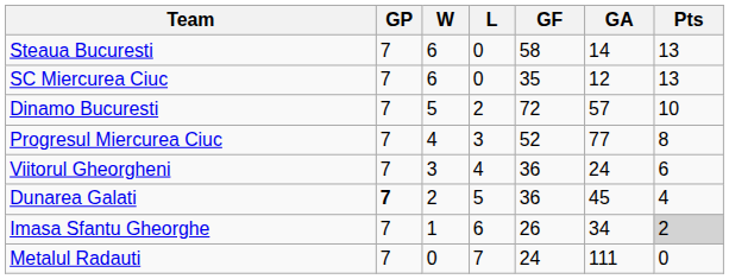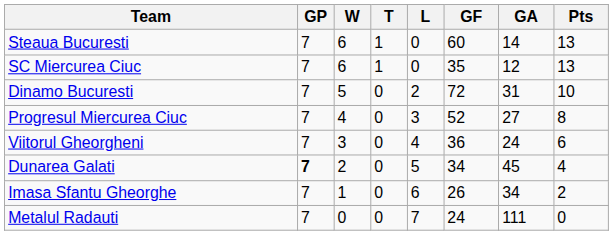+ column: T | 1 | 1 | 0 | 0 | 0 | 0 | 0 | 0
Steaua Bucuresti | GF: 58 -> 60
Dinamo Bucuresti | GA: 57 -> 31
Progresul Miercurea Ciuc | GA: 77 -> 27
Dunarea Galati | GF: 36 -> 34
Imasa Sfantu Gheorghe | Pts: lightgrey background -> no background
